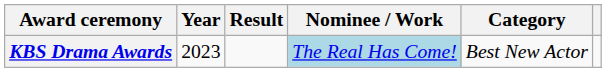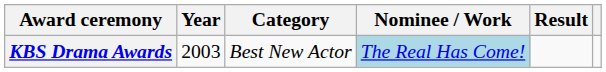columns swapped: Category <-> Result
KBS Drama Awards | Year: 2023 -> 2003
